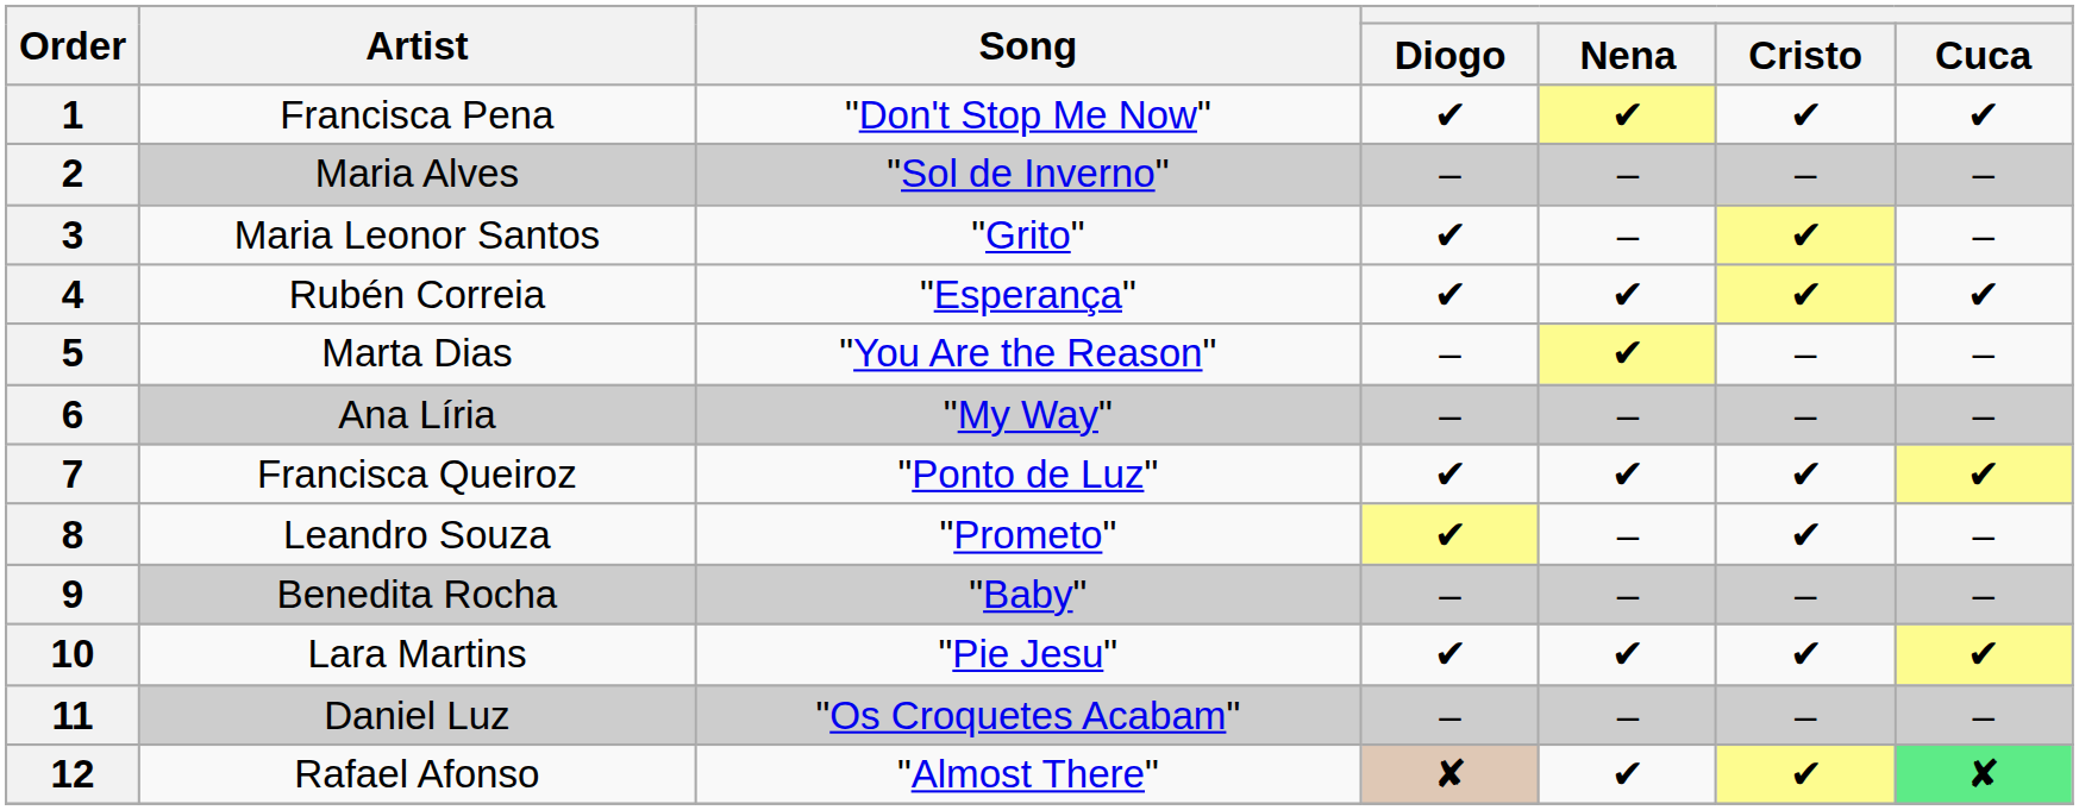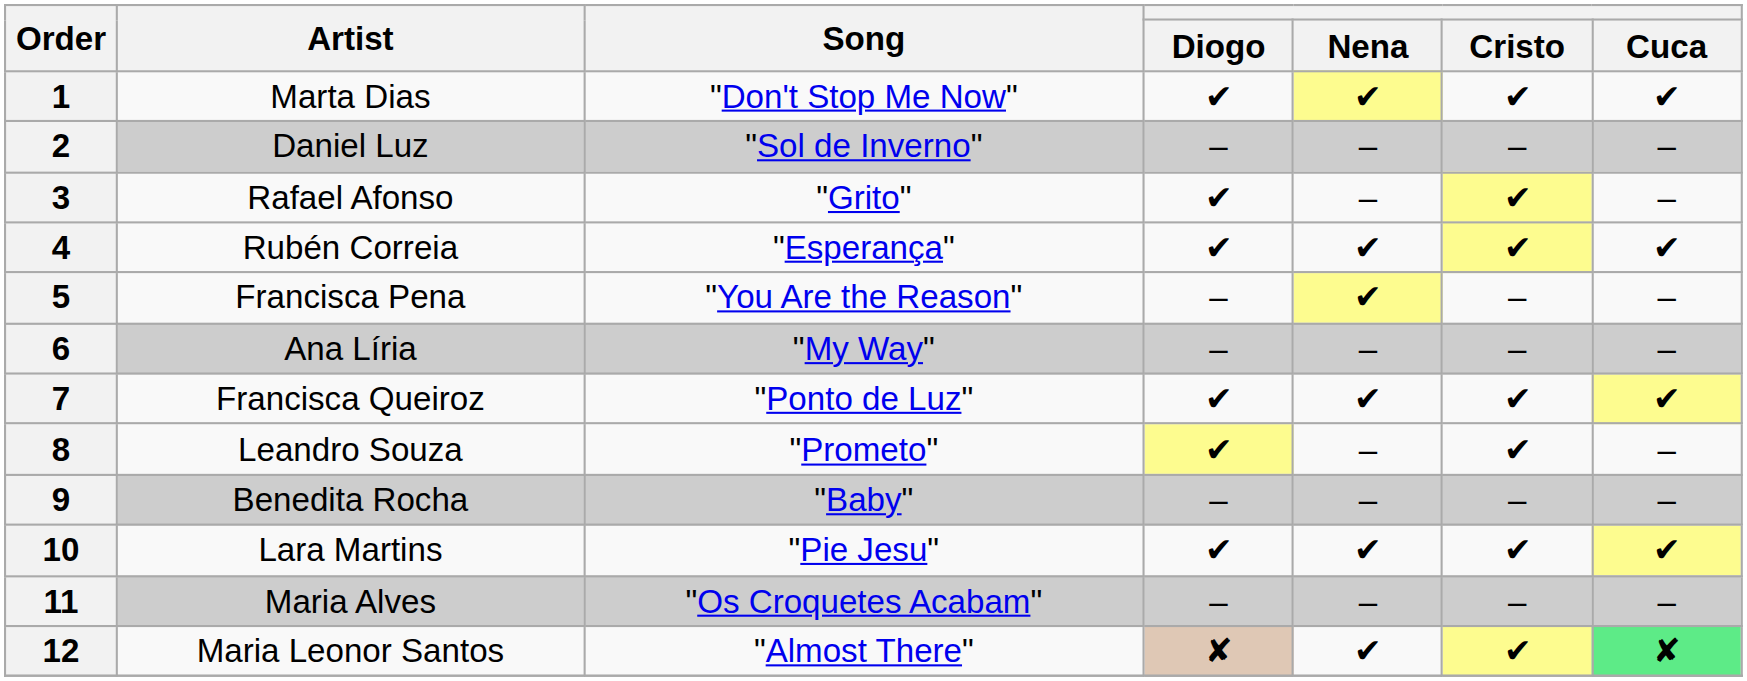1 | Artist: Francisca Pena -> Marta Dias
2 | Artist: Maria Alves -> Daniel Luz
3 | Artist: Maria Leonor Santos -> Rafael Afonso
5 | Artist: Marta Dias -> Francisca Pena
11 | Artist: Daniel Luz -> Maria Alves
12 | Artist: Rafael Afonso -> Maria Leonor Santos
